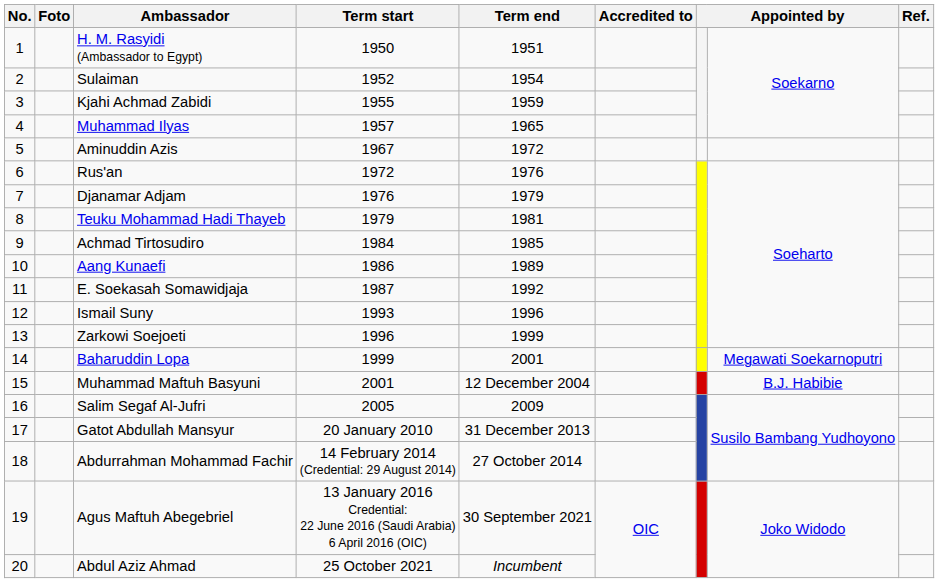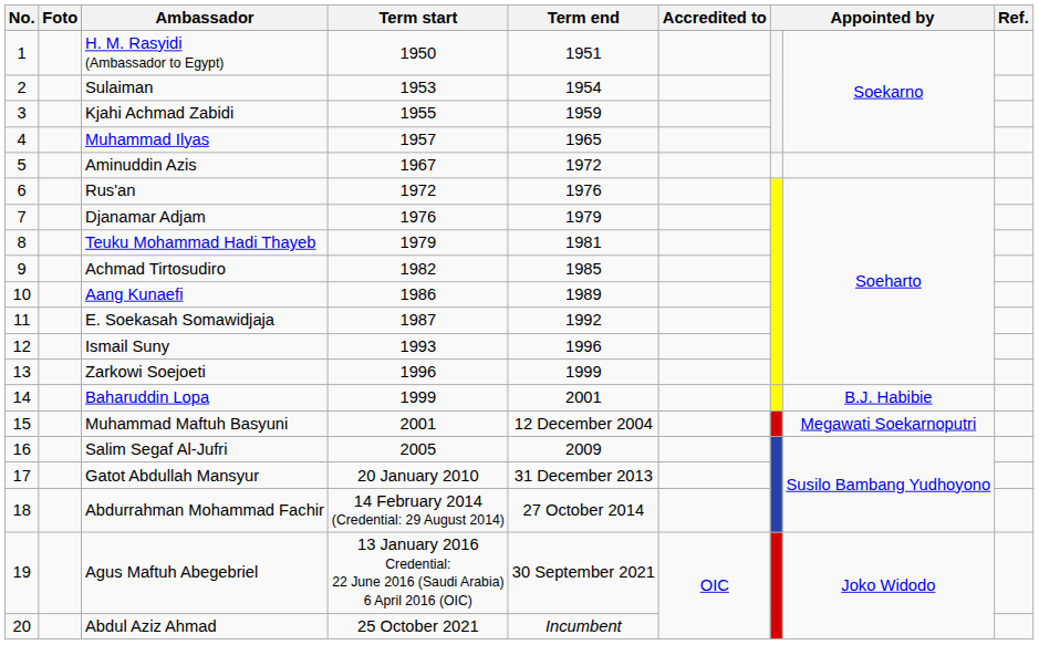Sulaiman | Term start: 1952 -> 1953
Achmad Tirtosudiro | Term start: 1984 -> 1982
Baharuddin Lopa | column 8: Megawati Soekarnoputri -> B.J. Habibie
Muhammad Maftuh Basyuni | column 8: B.J. Habibie -> Megawati Soekarnoputri
